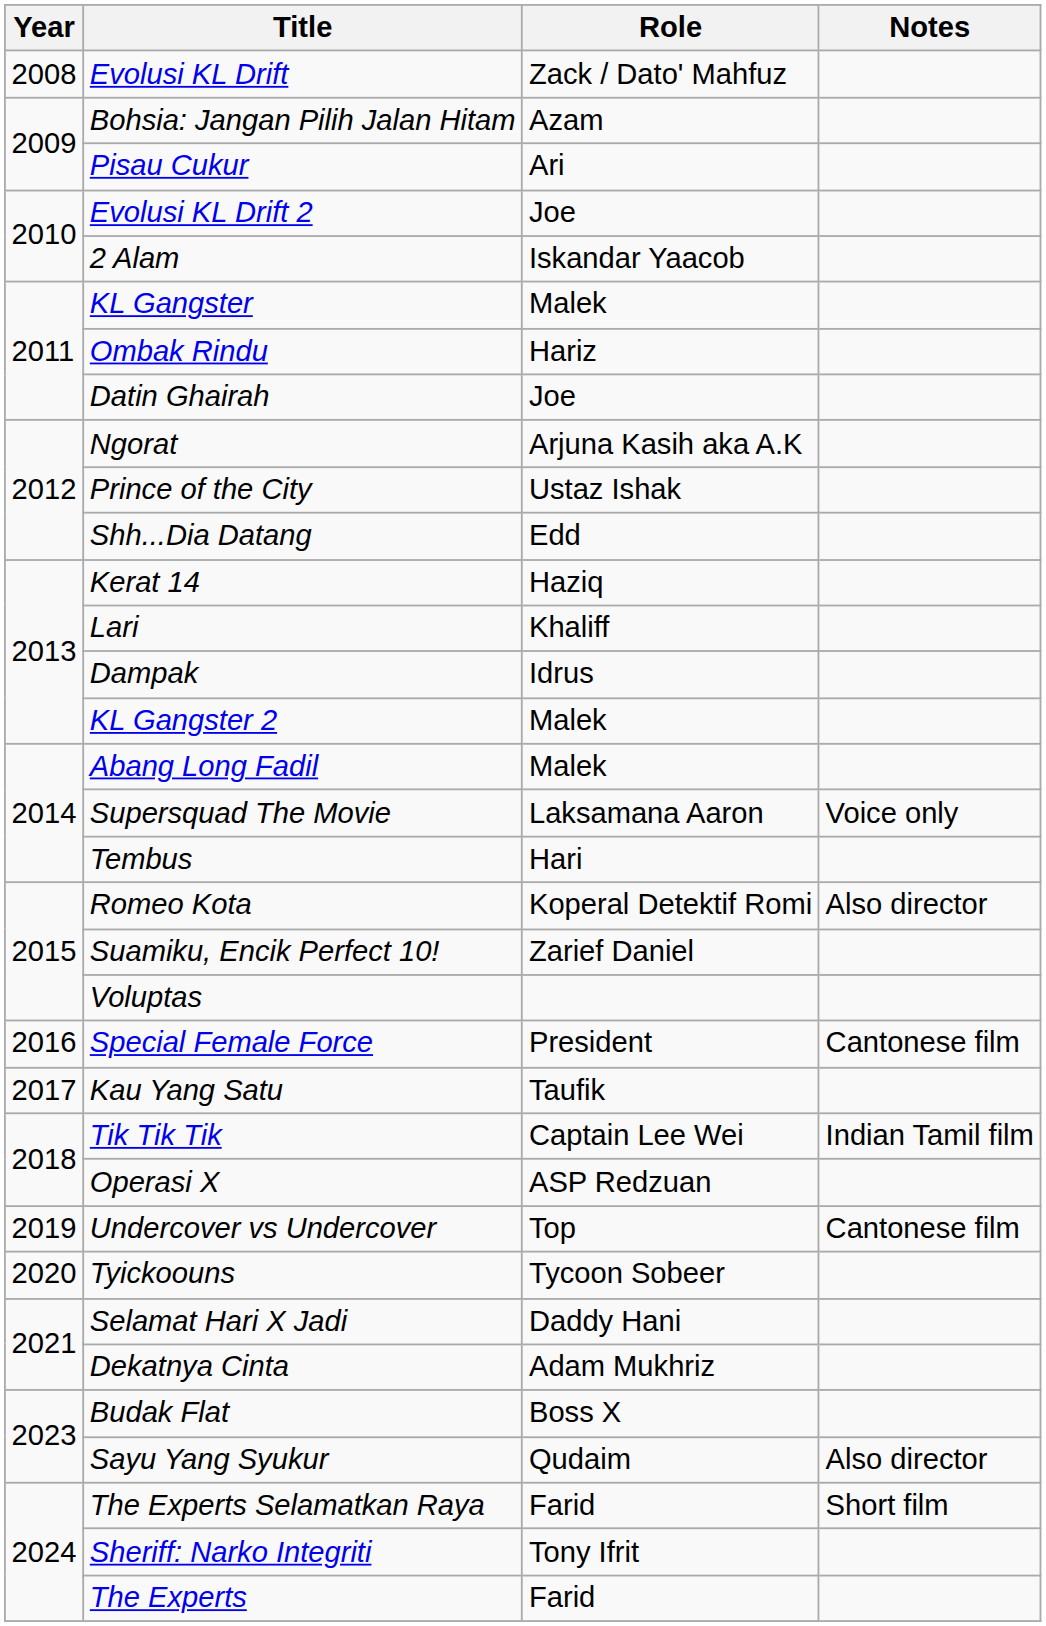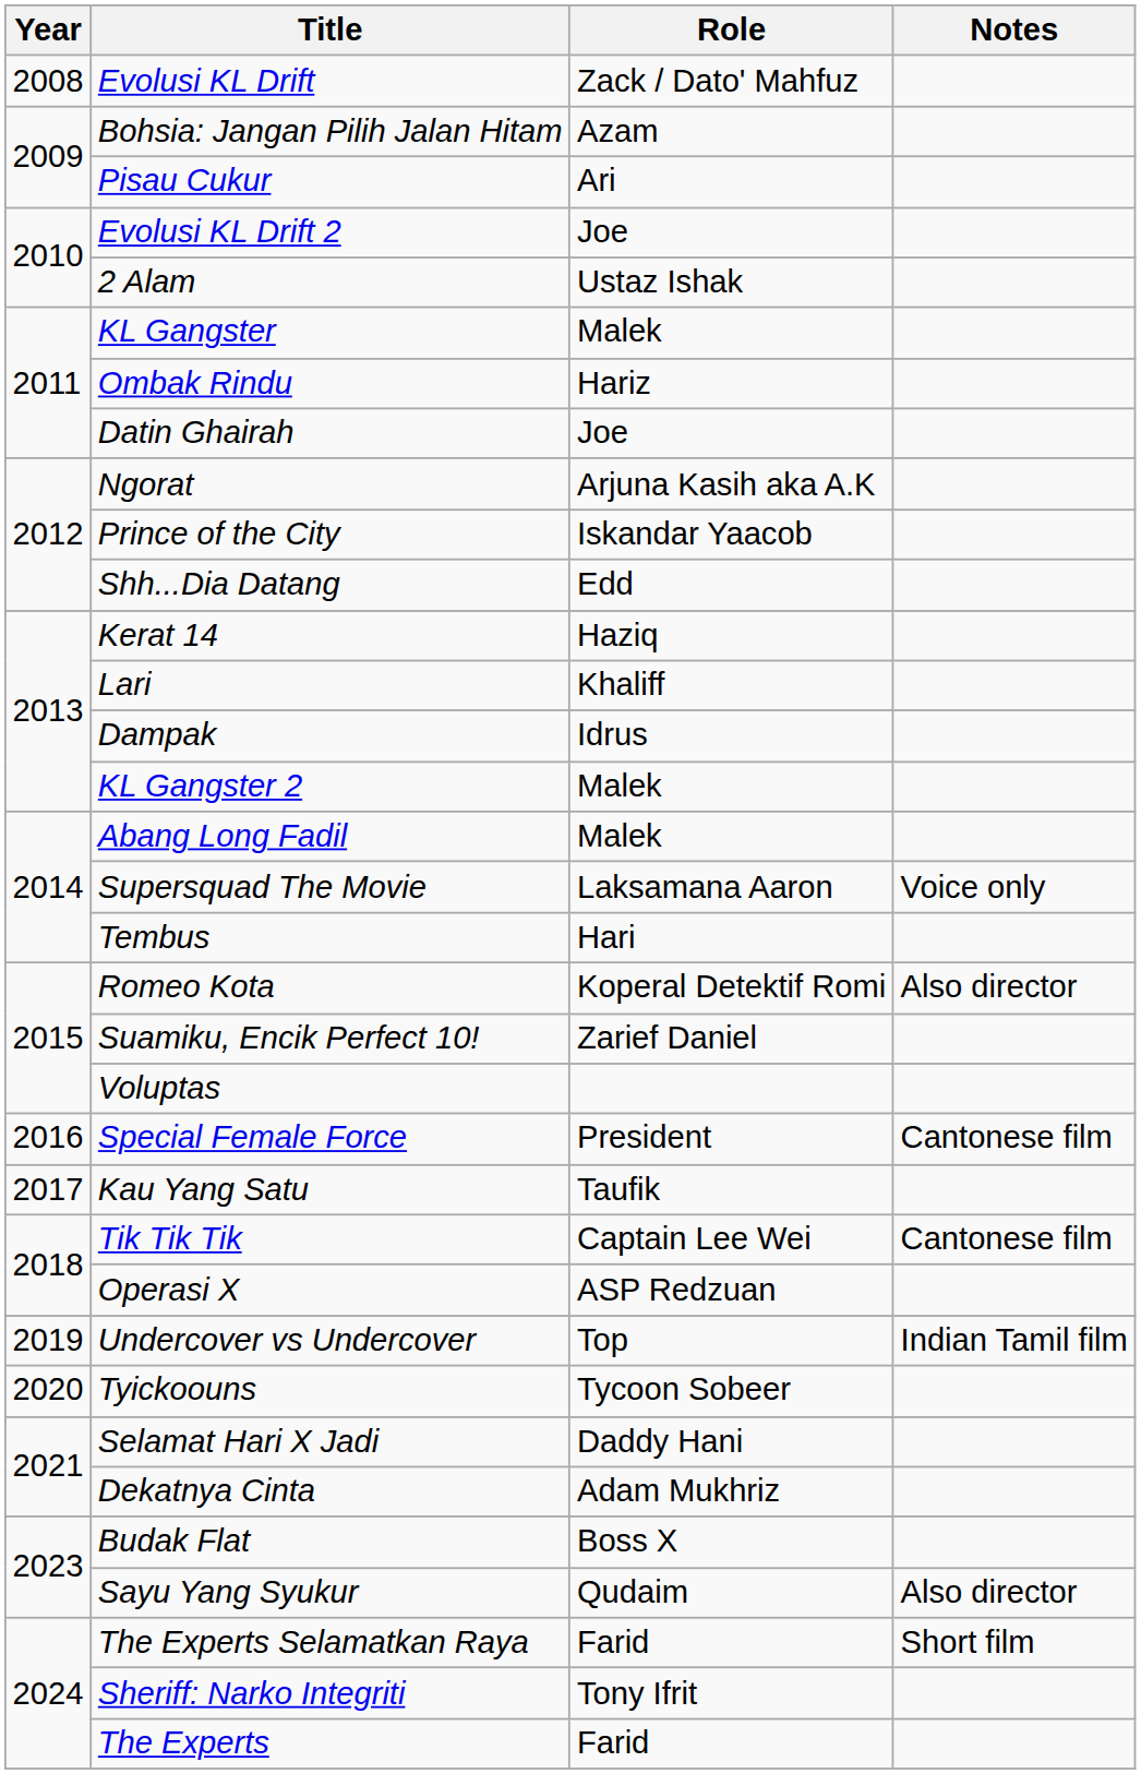2 Alam | Role: Iskandar Yaacob -> Ustaz Ishak
Prince of the City | Role: Ustaz Ishak -> Iskandar Yaacob
Tik Tik Tik | Notes: Indian Tamil film -> Cantonese film
Undercover vs Undercover | Notes: Cantonese film -> Indian Tamil film
